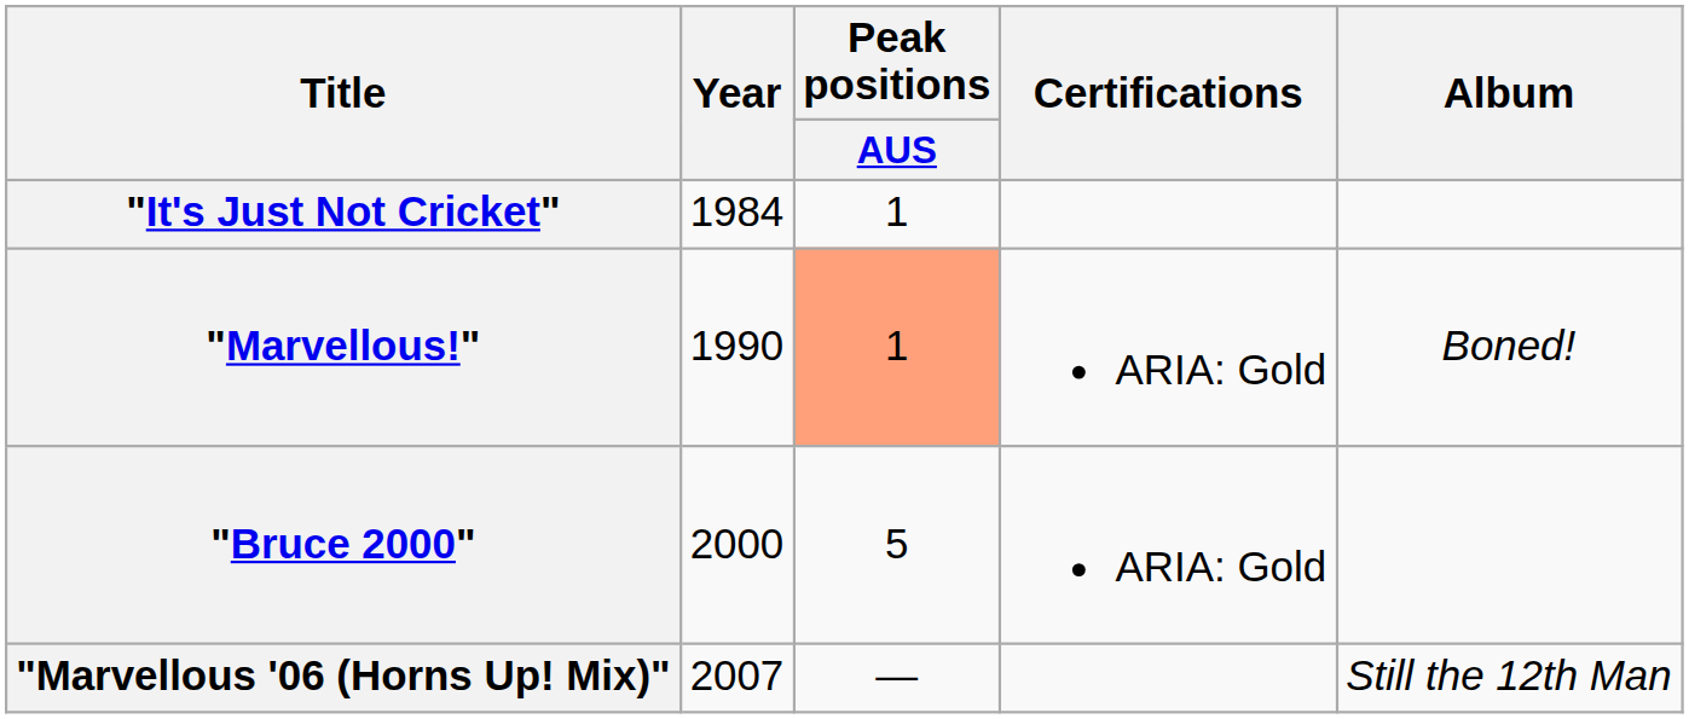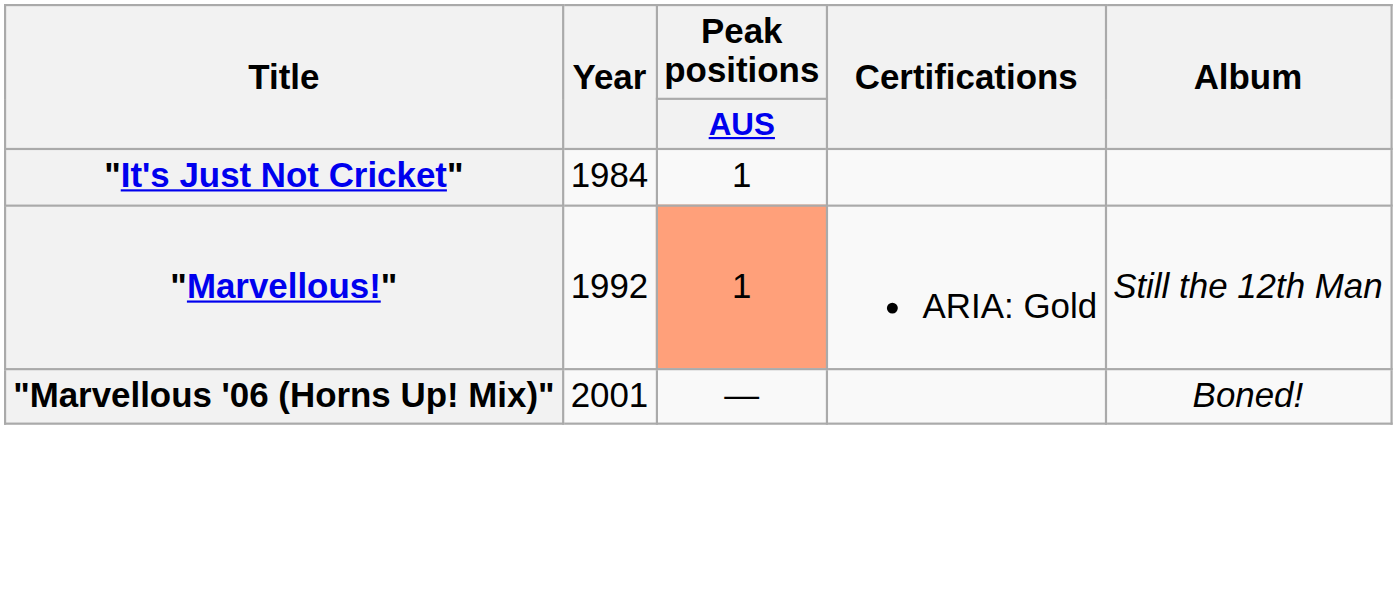"Marvellous!" | Year: 1990 -> 1992
"Marvellous!" | Album: Boned! -> Still the 12th Man
- row: "Bruce 2000" | 2000 | 5 | ARIA: Gold
"Marvellous '06 (Horns Up! Mix)" | Year: 2007 -> 2001
"Marvellous '06 (Horns Up! Mix)" | Album: Still the 12th Man -> Boned!
